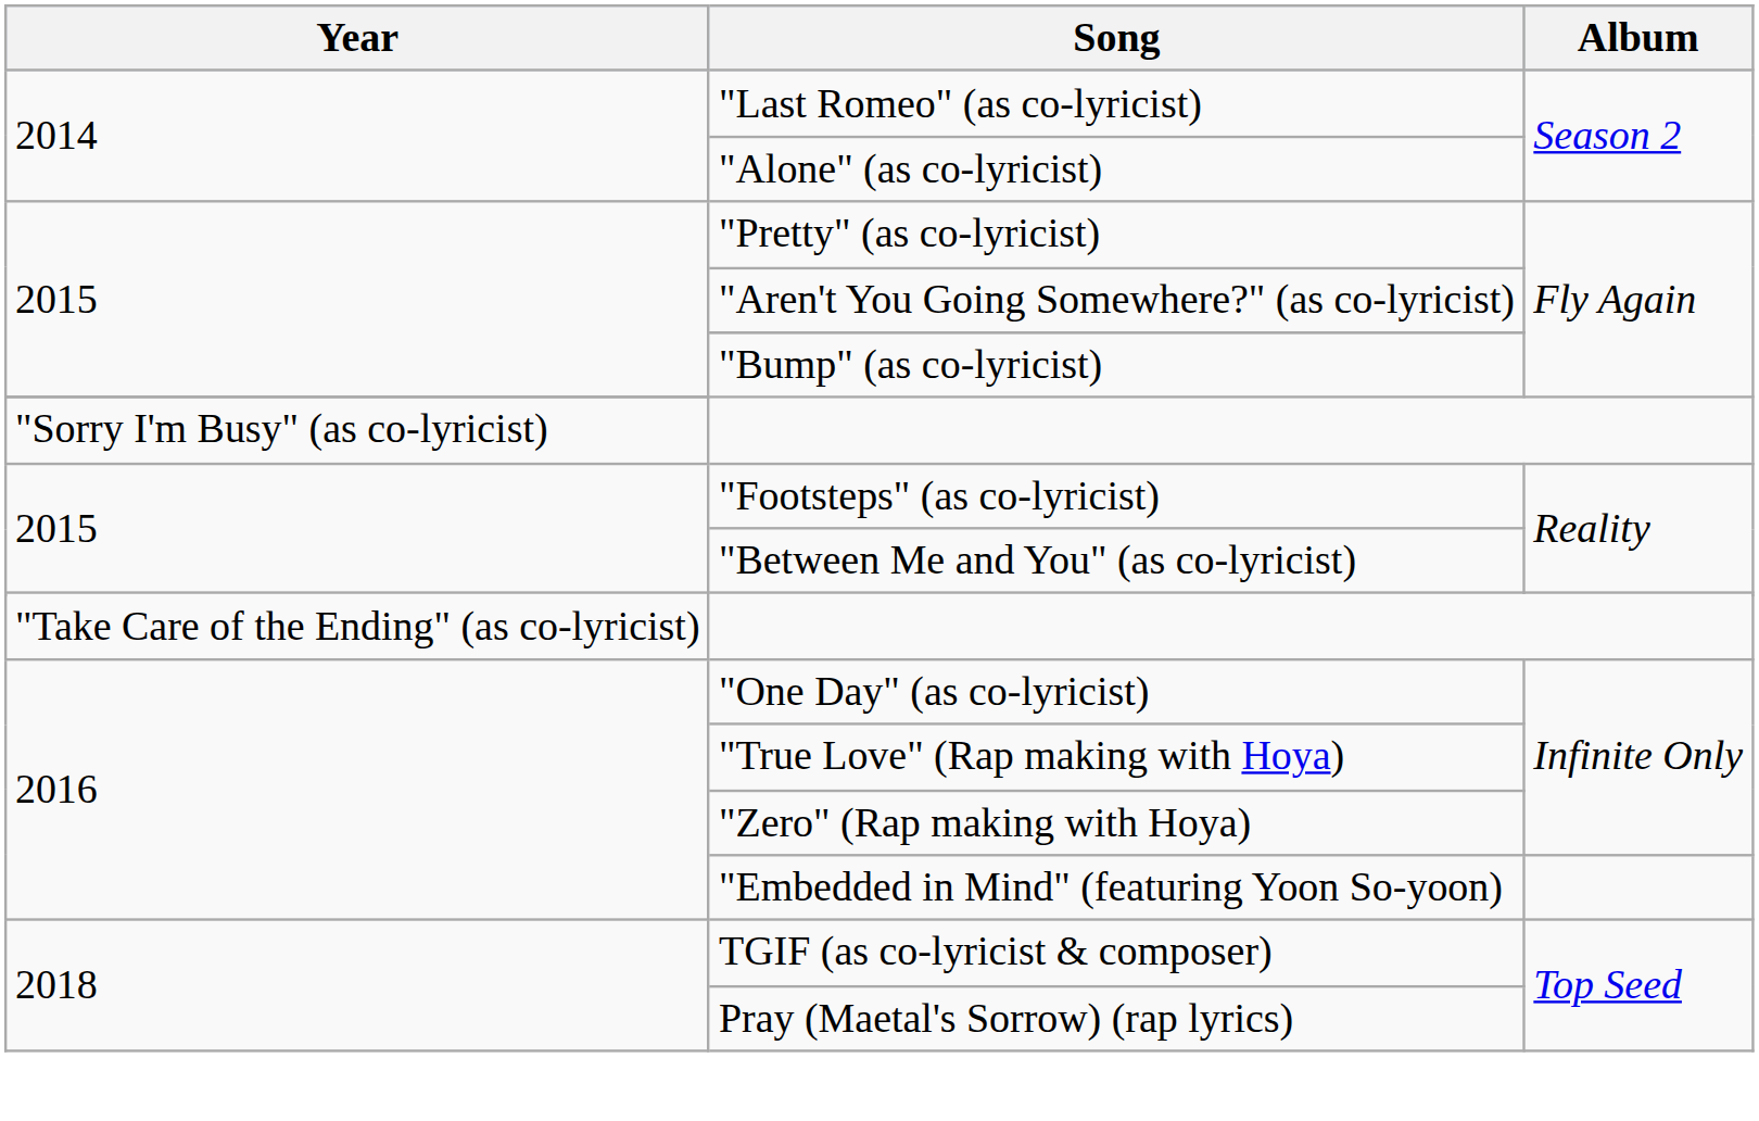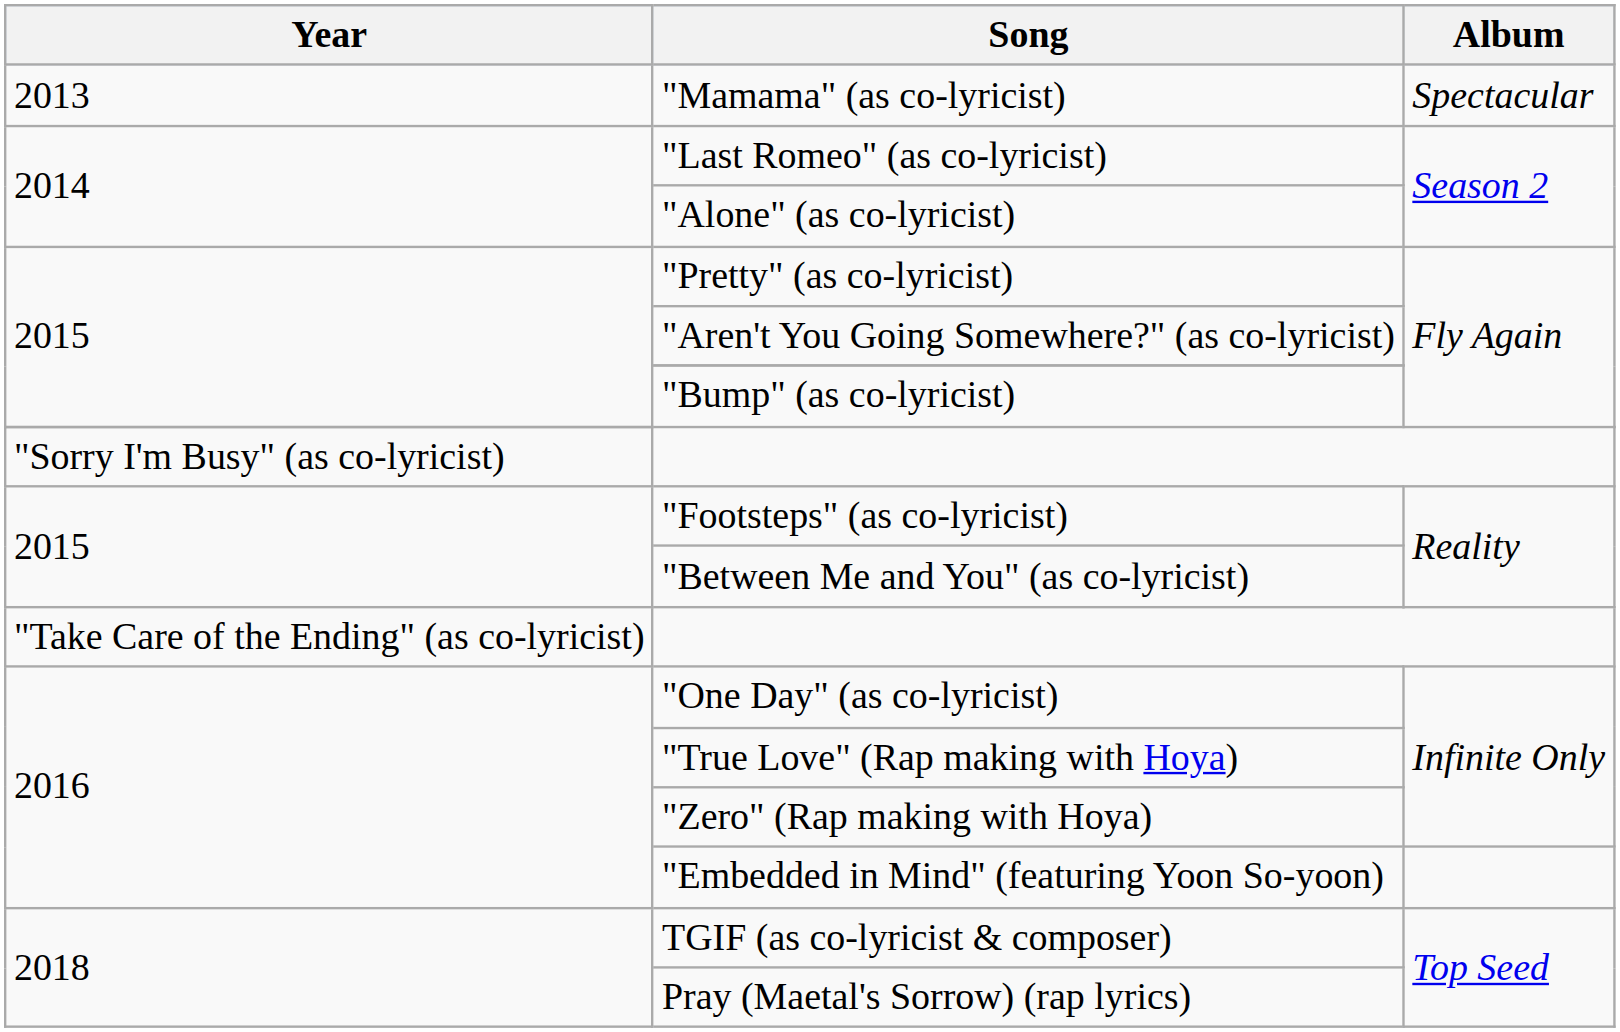+ row: 2013 | "Mamama" (as co-lyricist) | Spectacular
